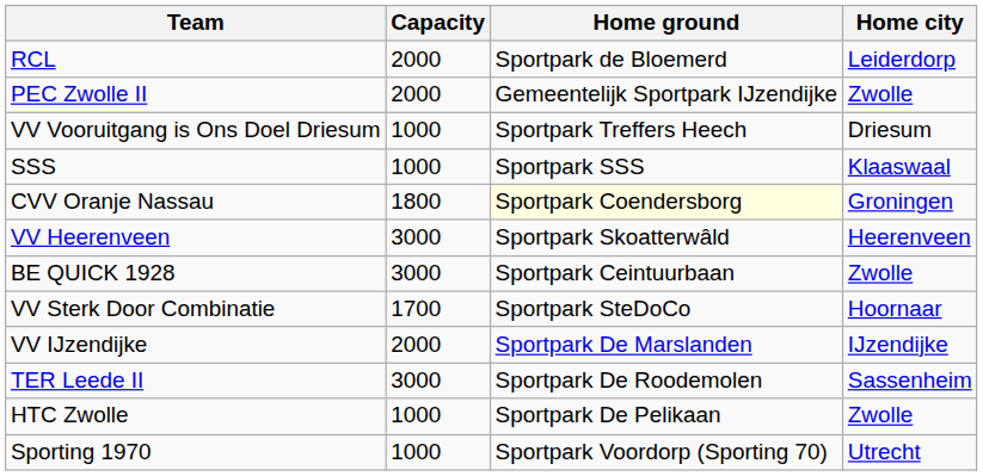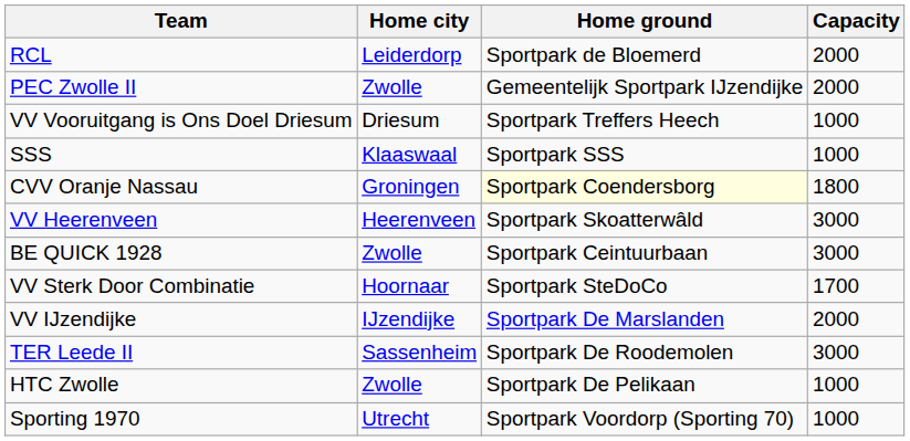columns swapped: Home city <-> Capacity
